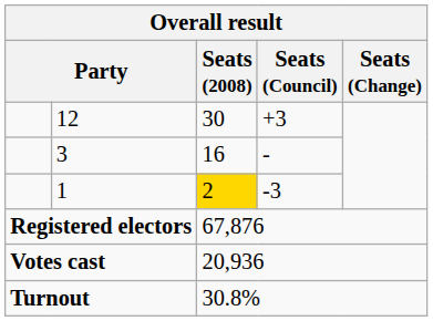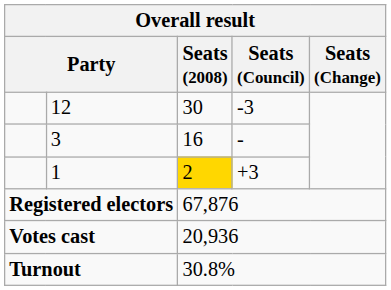12 | Seats (Council): +3 -> -3
1 | Seats (Council): -3 -> +3
